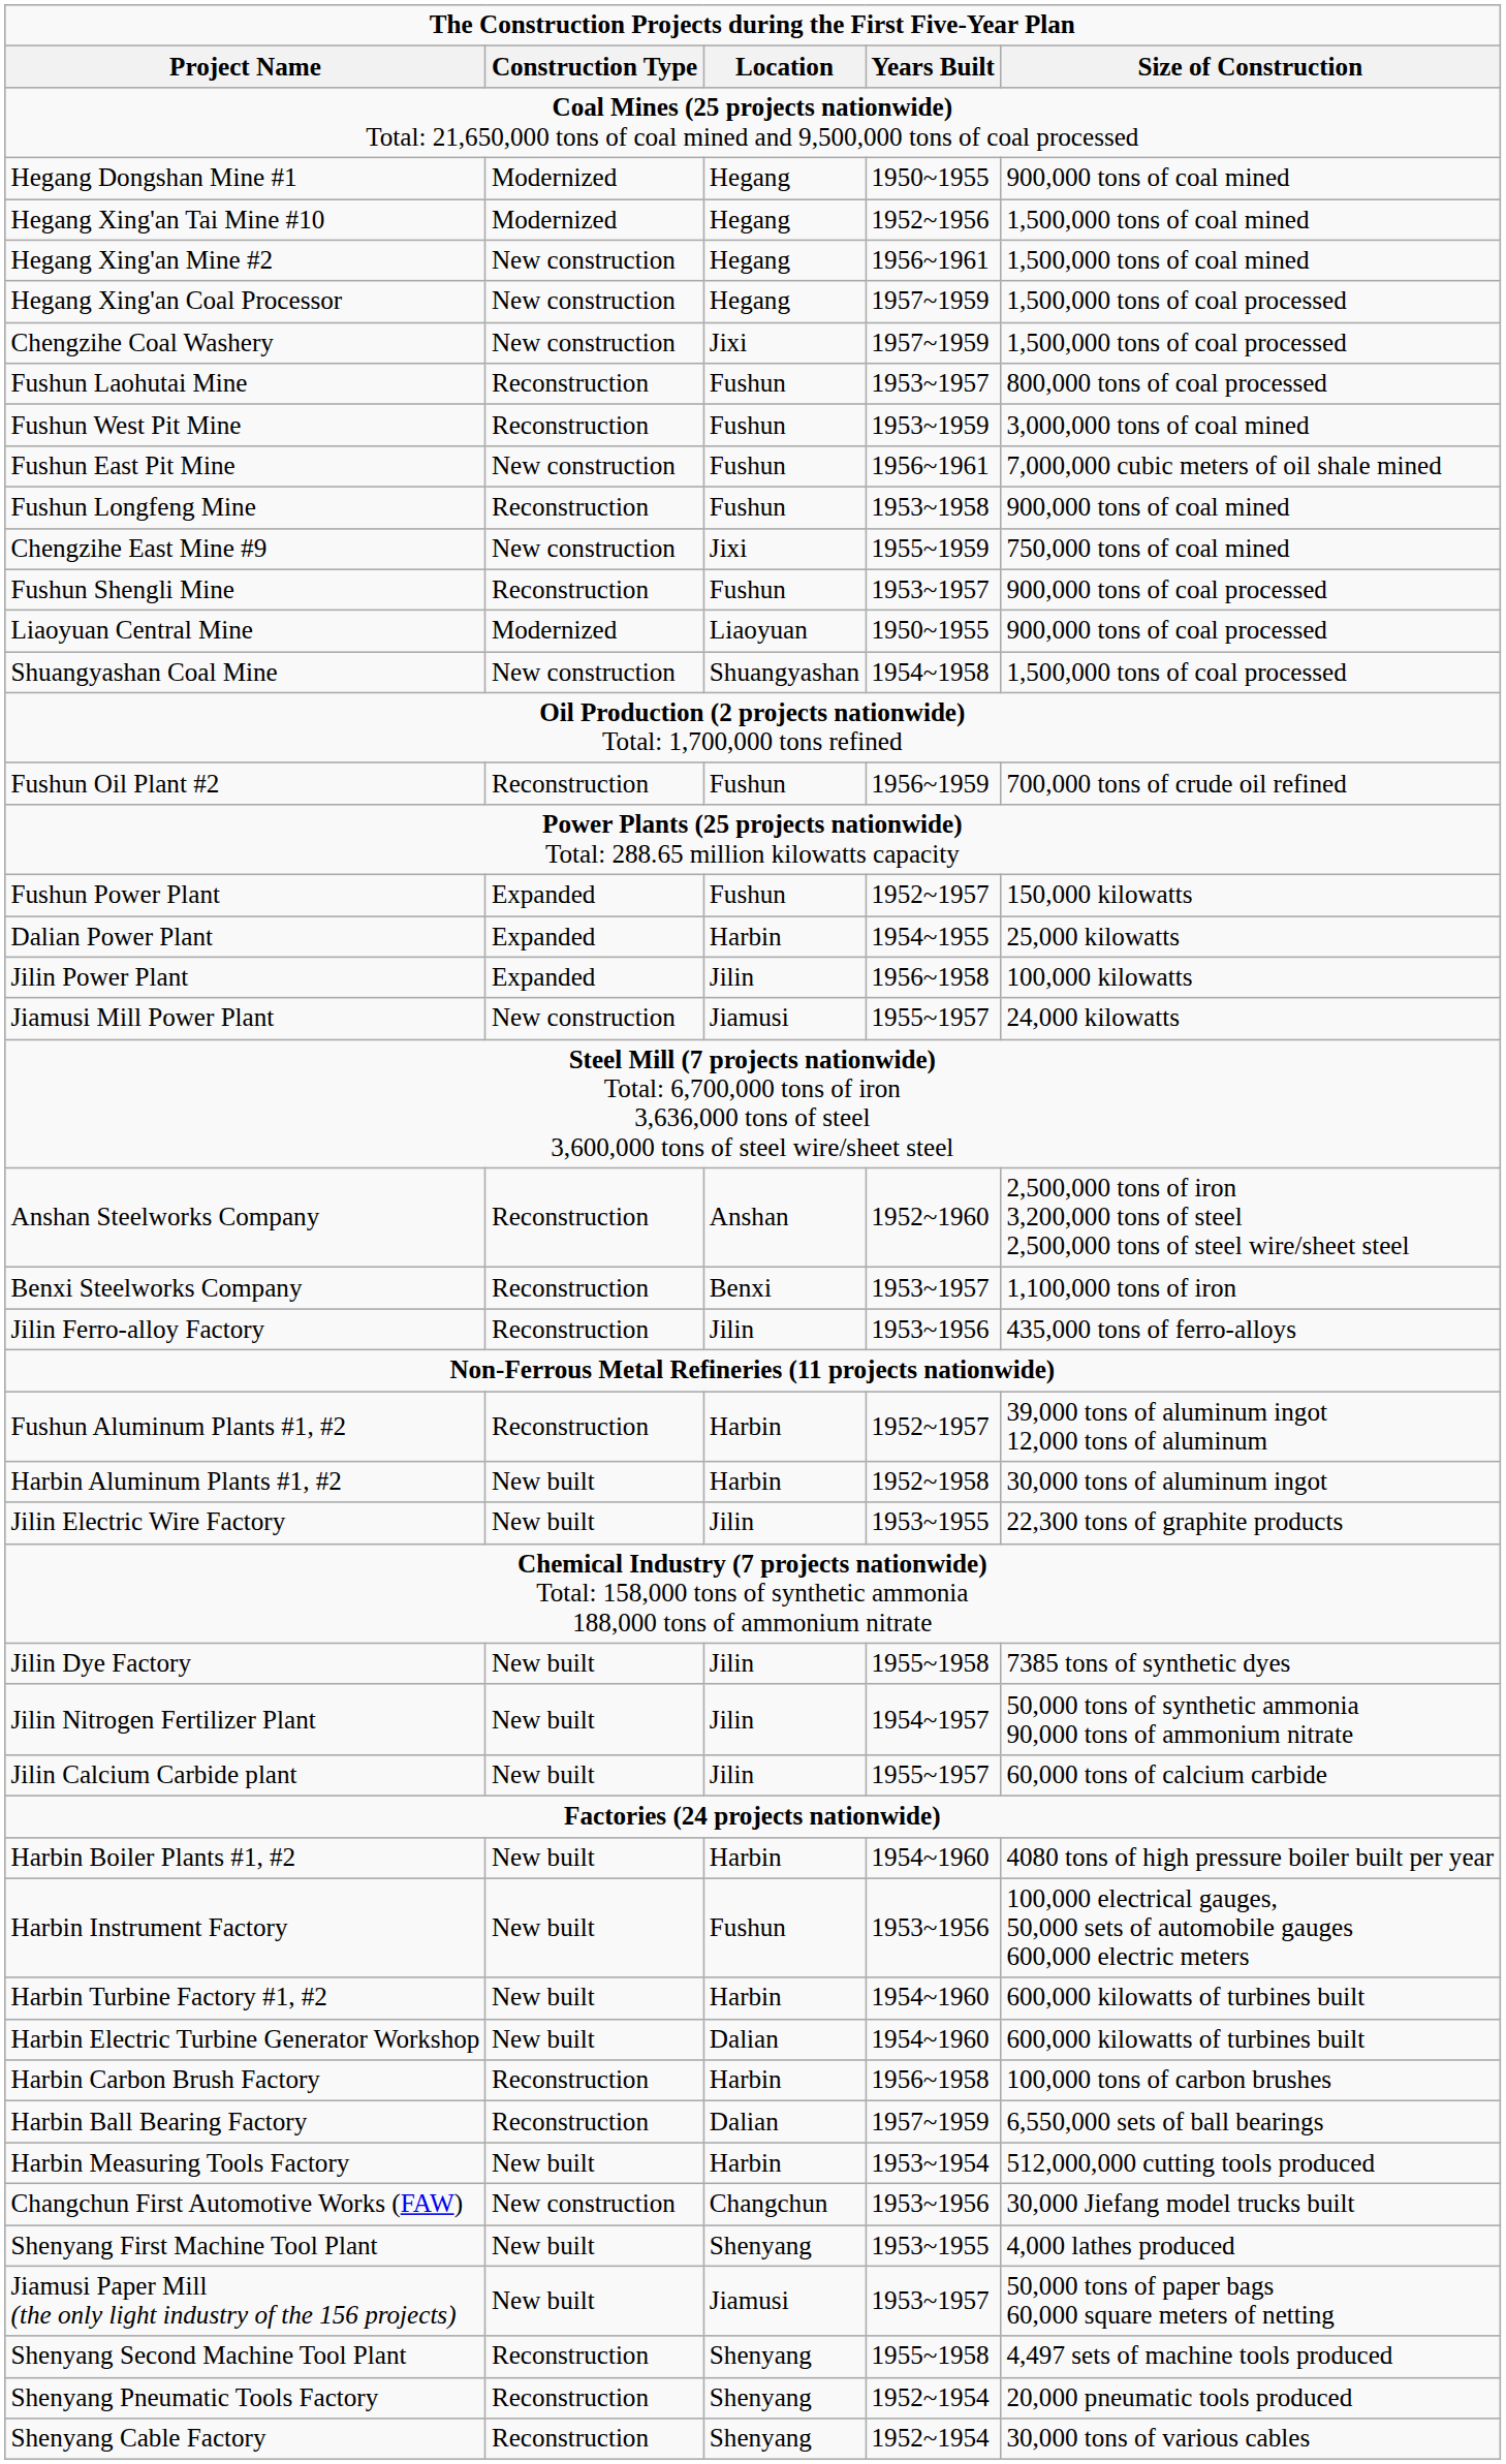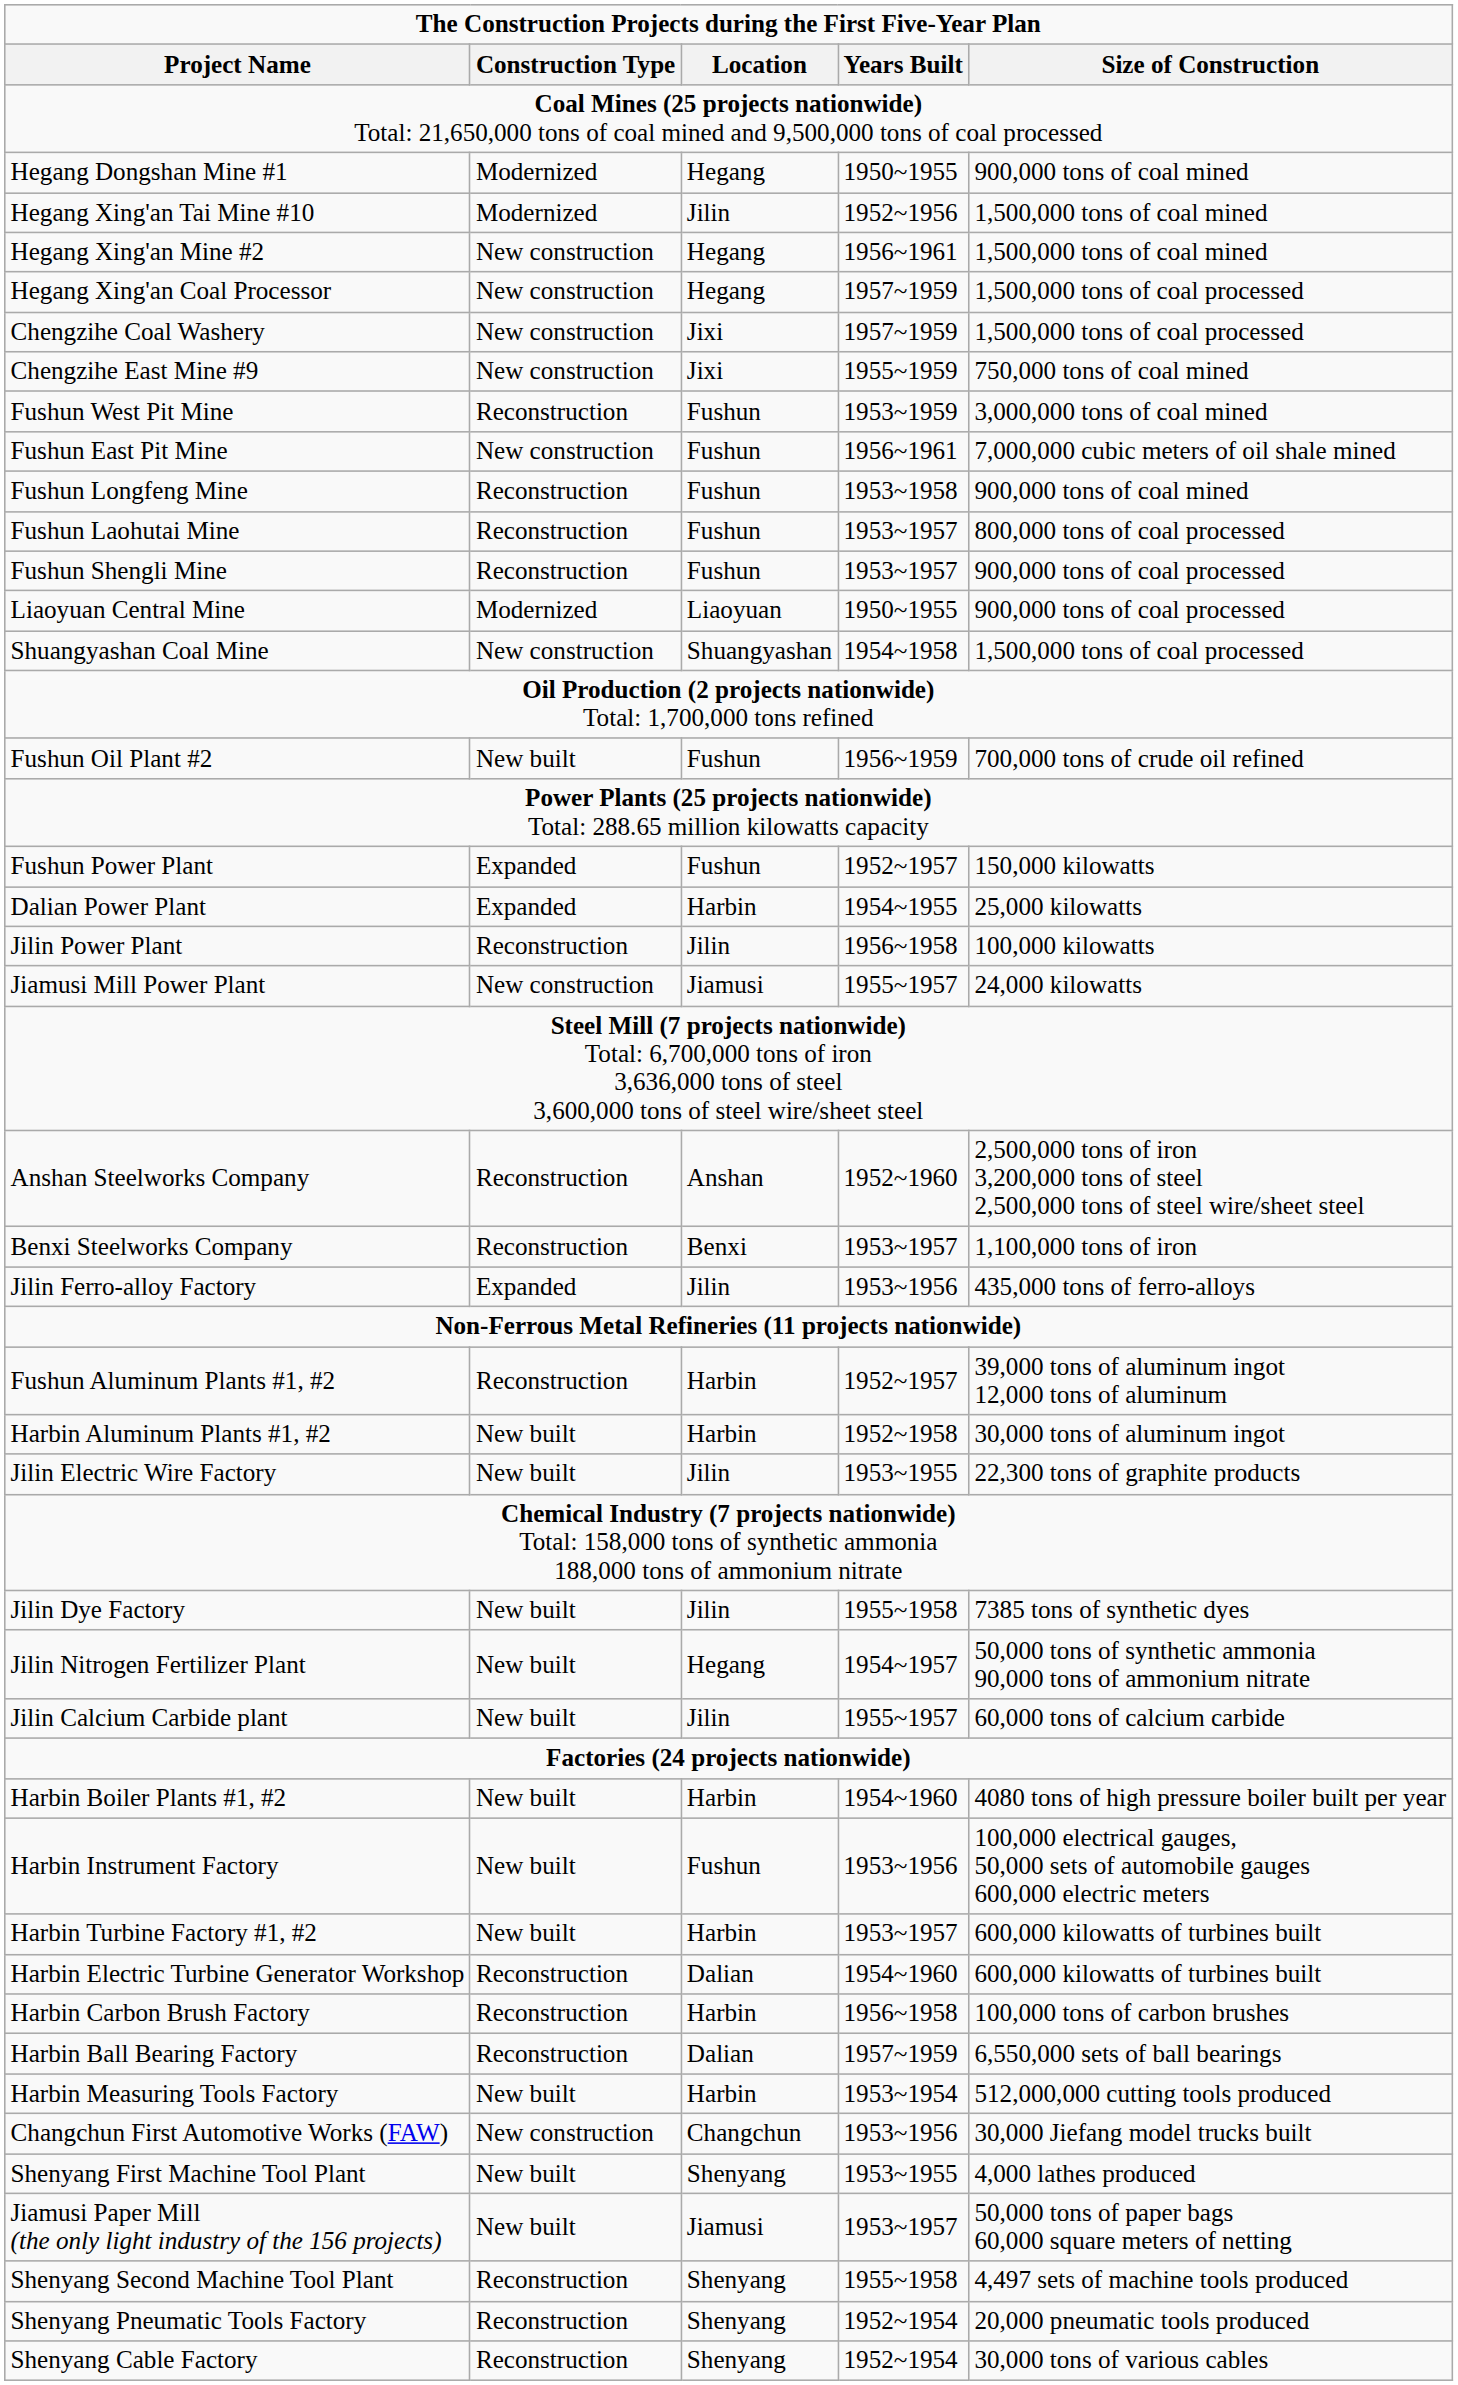Hegang Xing'an Tai Mine #10 | Location: Hegang -> Jilin
rows swapped: Chengzihe East Mine #9 <-> Fushun Laohutai Mine
Fushun Oil Plant #2 | Construction Type: Reconstruction -> New built
Jilin Power Plant | Construction Type: Expanded -> Reconstruction
Jilin Ferro-alloy Factory | Construction Type: Reconstruction -> Expanded
Jilin Nitrogen Fertilizer Plant | Location: Jilin -> Hegang
Harbin Turbine Factory #1, #2 | Years Built: 1954~1960 -> 1953~1957
Harbin Electric Turbine Generator Workshop | Construction Type: New built -> Reconstruction
